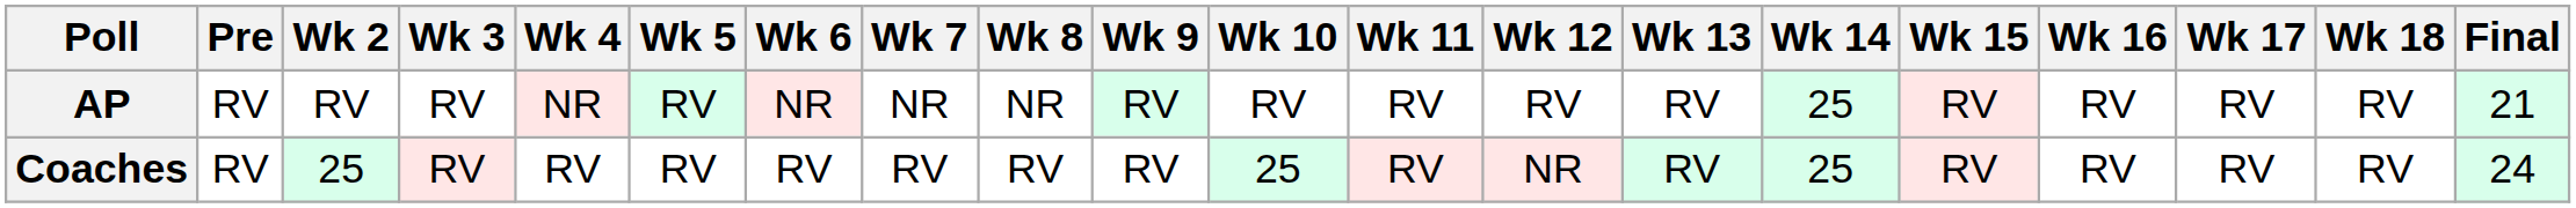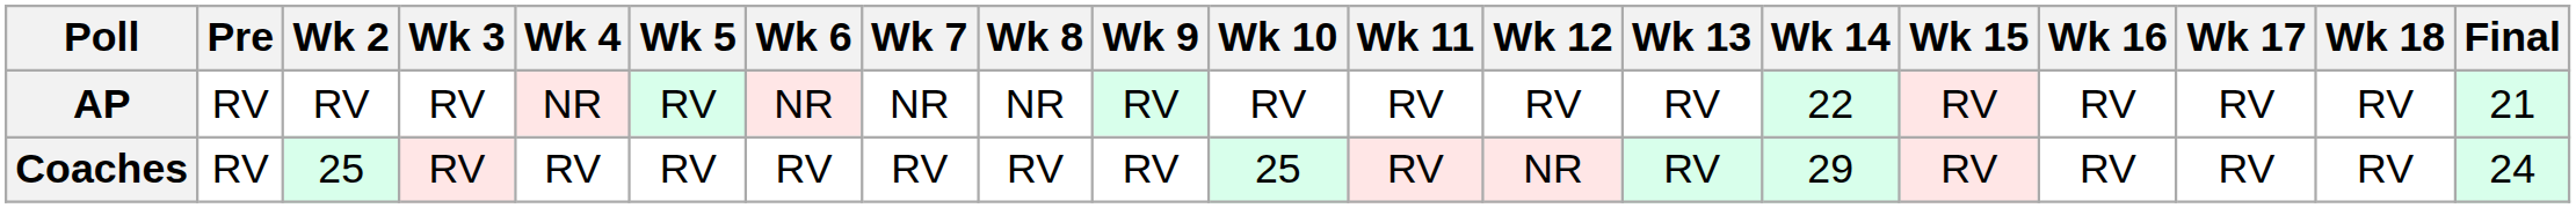AP | Wk 14: 25 -> 22
Coaches | Wk 14: 25 -> 29
